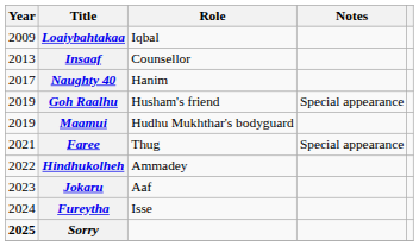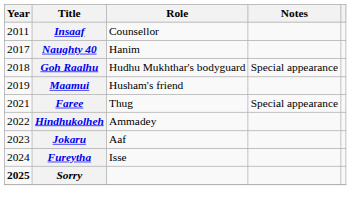- row: 2009 | Loaiybahtakaa | Iqbal
Insaaf | Year: 2013 -> 2011
Goh Raalhu | Year: 2019 -> 2018
Goh Raalhu | Role: Husham's friend -> Hudhu Mukhthar's bodyguard
Maamui | Role: Hudhu Mukhthar's bodyguard -> Husham's friend
